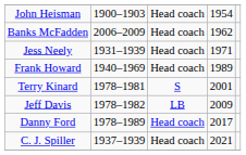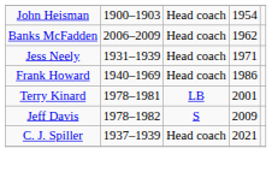Frank Howard | column 4: 1989 -> 1986
Terry Kinard | column 3: S -> LB
Jeff Davis | column 3: LB -> S
- row: Danny Ford | 1978–1989 | Head coach | 2017
